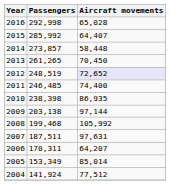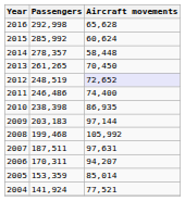2016 | Aircraft movements: 65,028 -> 65,628
2015 | Aircraft movements: 64,407 -> 60,624
2014 | Passengers: 273,857 -> 278,357
2011 | Passengers: 246,485 -> 246,486
2009 | Passengers: 203,138 -> 203,183
2006 | Aircraft movements: 64,207 -> 94,207
2005 | Passengers: 153,349 -> 153,359
2004 | Aircraft movements: 77,512 -> 77,521
